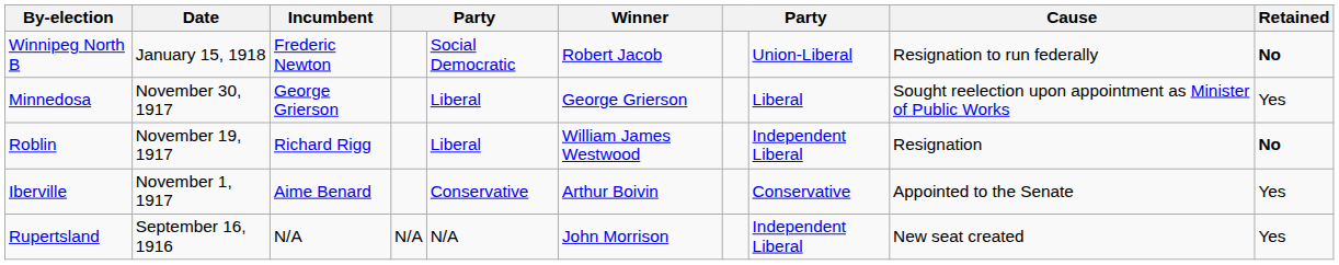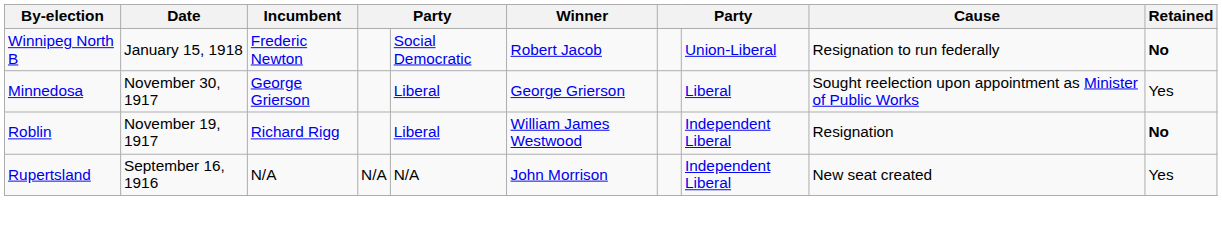- row: Iberville | November 1, 1917 | Aime Benard | Conservative | Arthur Boivin | Conservative | Appointed to the Senate | Yes
